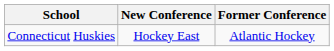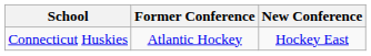columns swapped: Former Conference <-> New Conference
